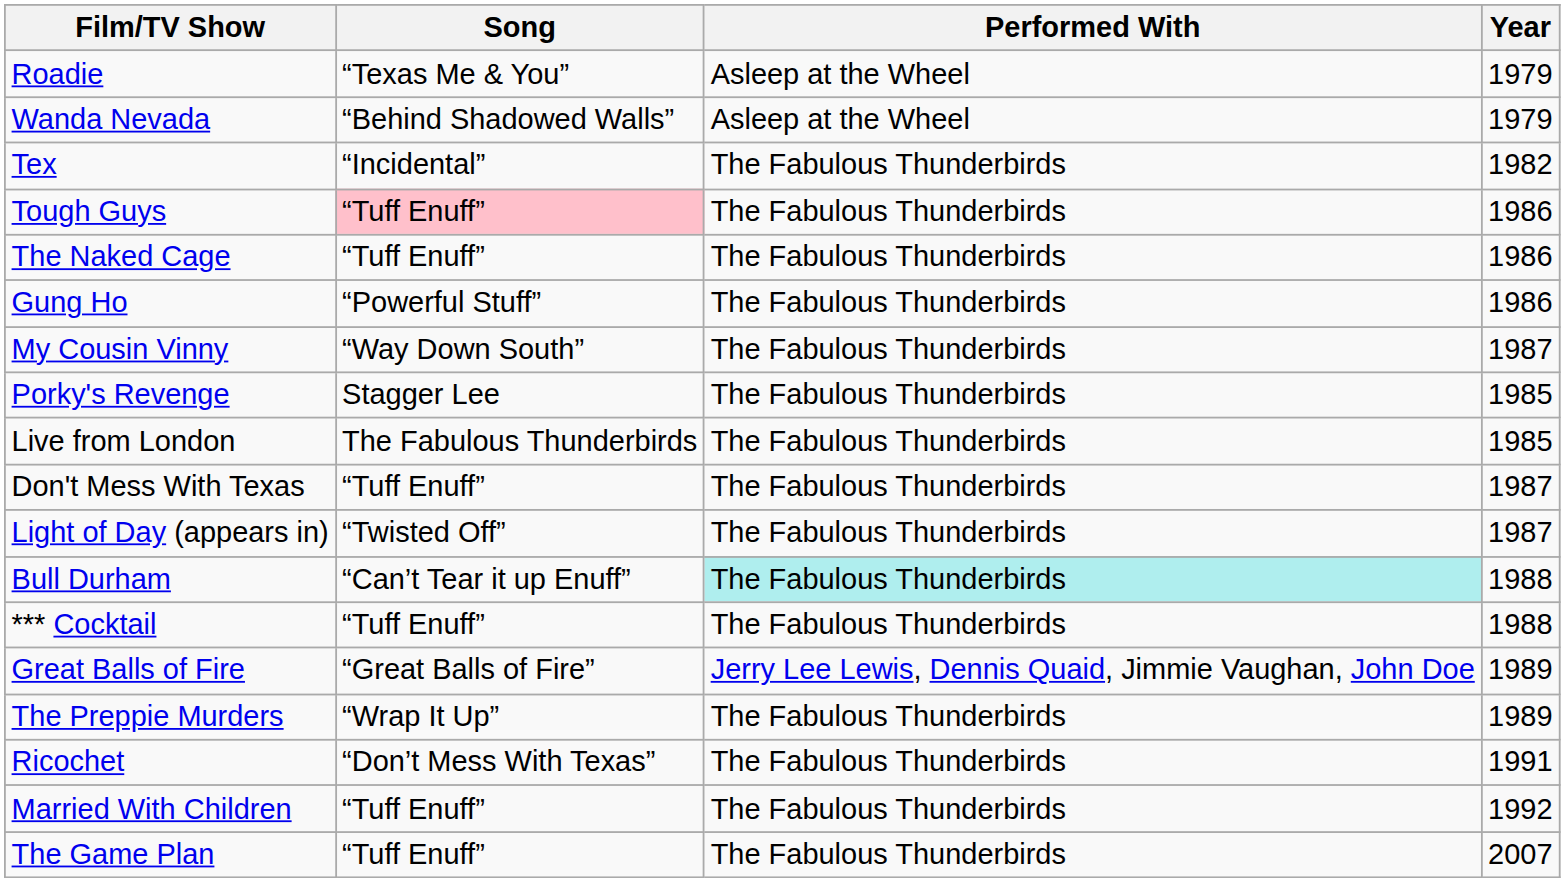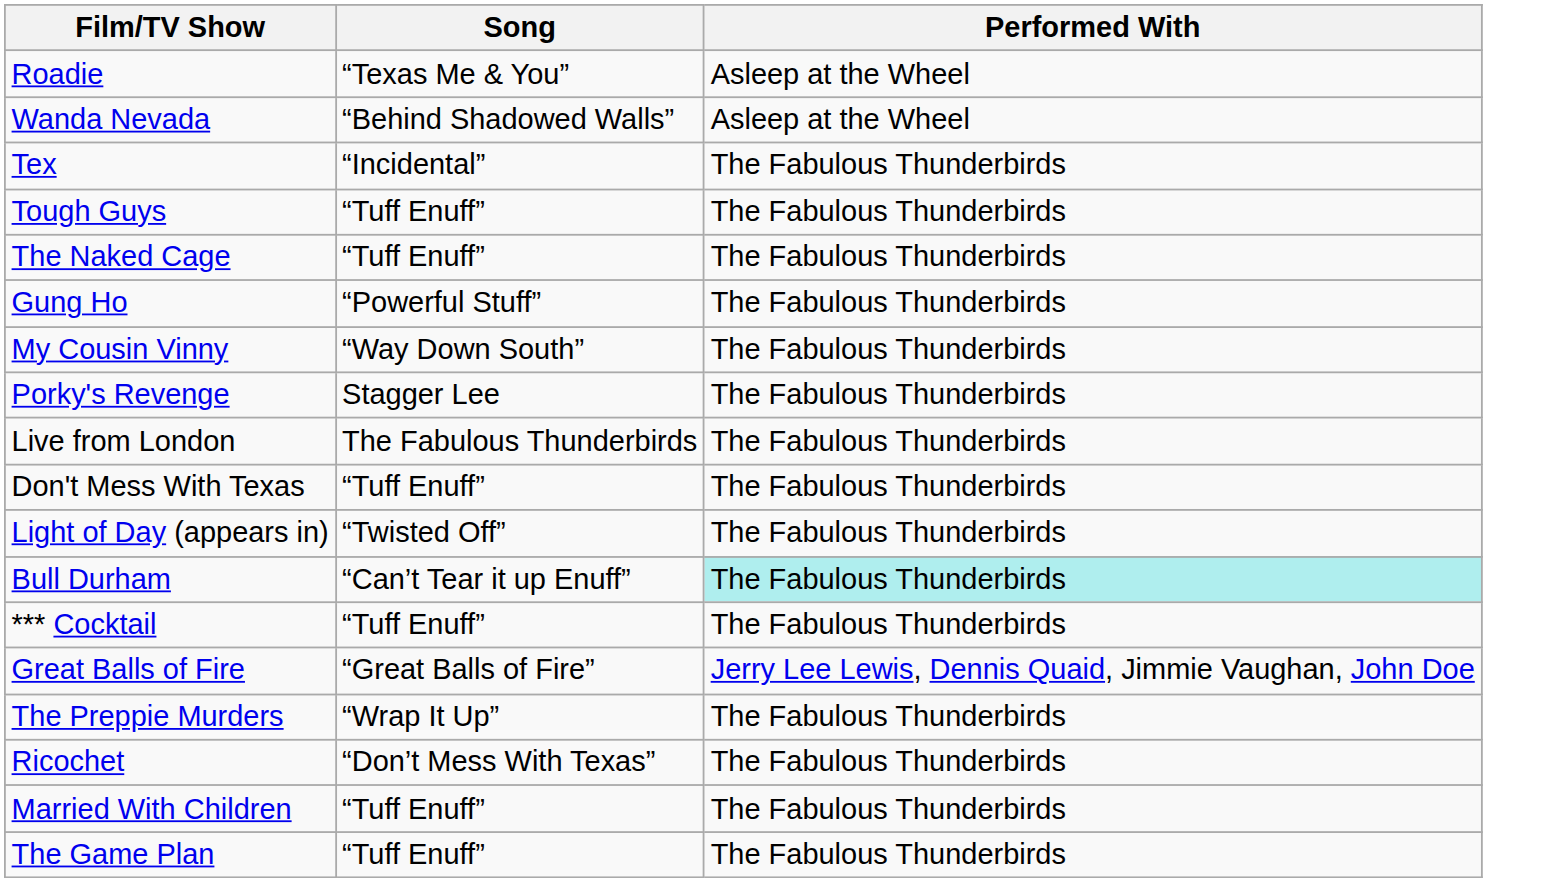- column: Year | 1979 | 1979 | 1982 | 1986 | 1986 | 1986 | 1987 | 1985 | 1985 | 1987 | 1987 | 1988 | 1988 | 1989 | 1989 | 1991 | 1992 | 2007
Tough Guys | Song: pink background -> no background
